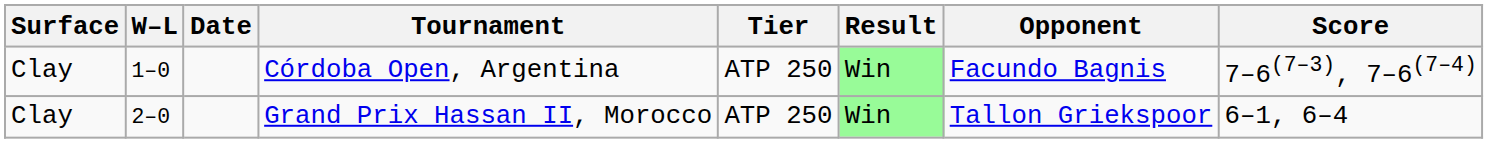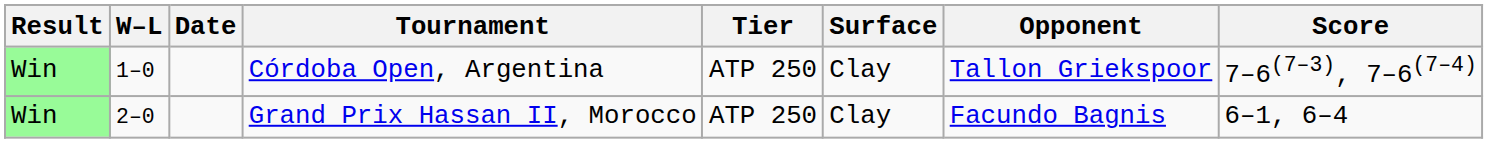columns swapped: Result <-> Surface
Córdoba Open, Argentina | Opponent: Facundo Bagnis -> Tallon Griekspoor
Grand Prix Hassan II, Morocco | Opponent: Tallon Griekspoor -> Facundo Bagnis
